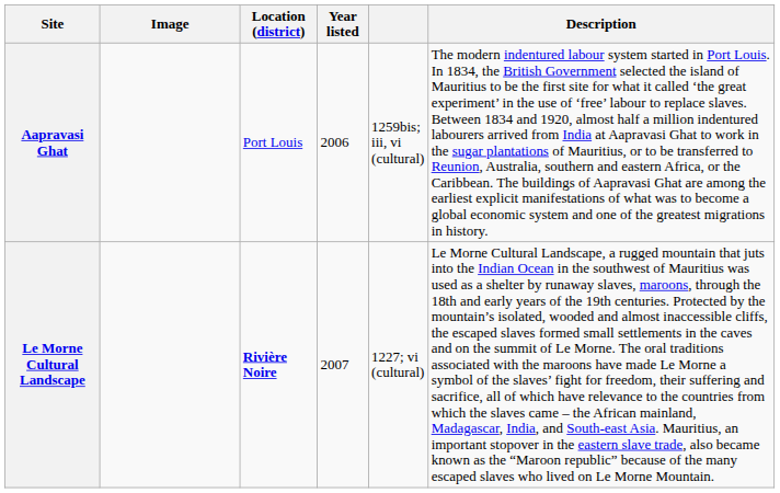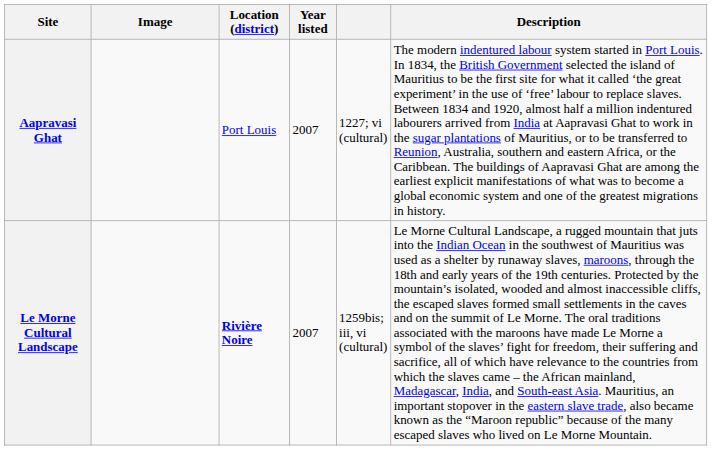Aapravasi Ghat | Year listed: 2006 -> 2007
Aapravasi Ghat | column 5: 1259bis; iii, vi (cultural) -> 1227; vi (cultural)
Le Morne Cultural Landscape | column 5: 1227; vi (cultural) -> 1259bis; iii, vi (cultural)
